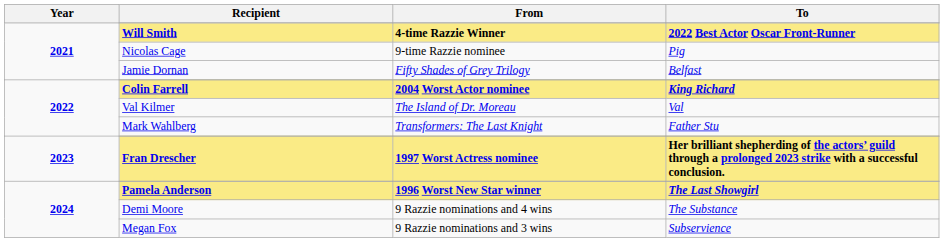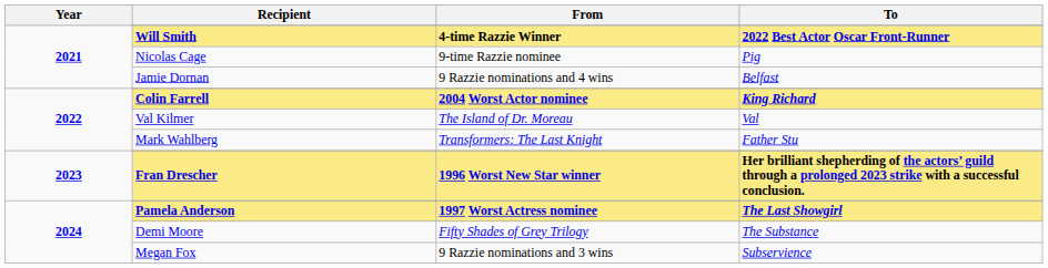Jamie Dornan | From: Fifty Shades of Grey Trilogy -> 9 Razzie nominations and 4 wins
Fran Drescher | From: 1997 Worst Actress nominee -> 1996 Worst New Star winner
Pamela Anderson | From: 1996 Worst New Star winner -> 1997 Worst Actress nominee
Demi Moore | From: 9 Razzie nominations and 4 wins -> Fifty Shades of Grey Trilogy
